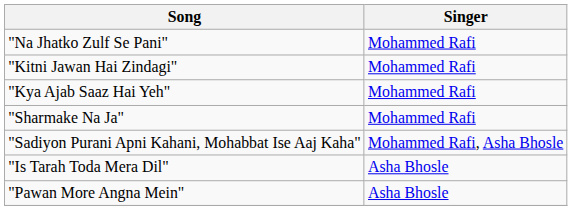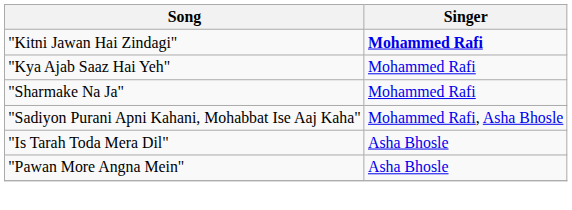- row: "Na Jhatko Zulf Se Pani" | Mohammed Rafi
"Kitni Jawan Hai Zindagi" | Singer: normal -> bold
